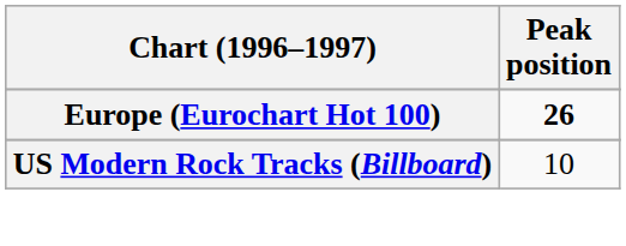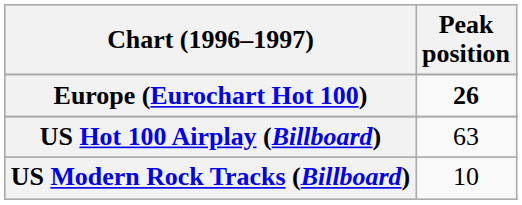+ row: US Hot 100 Airplay (Billboard) | 63
